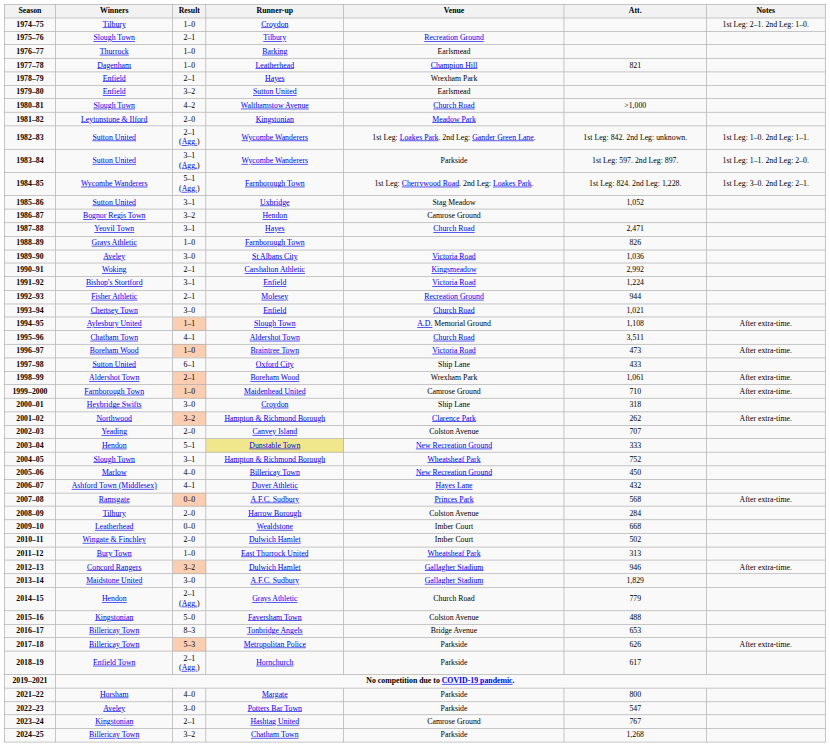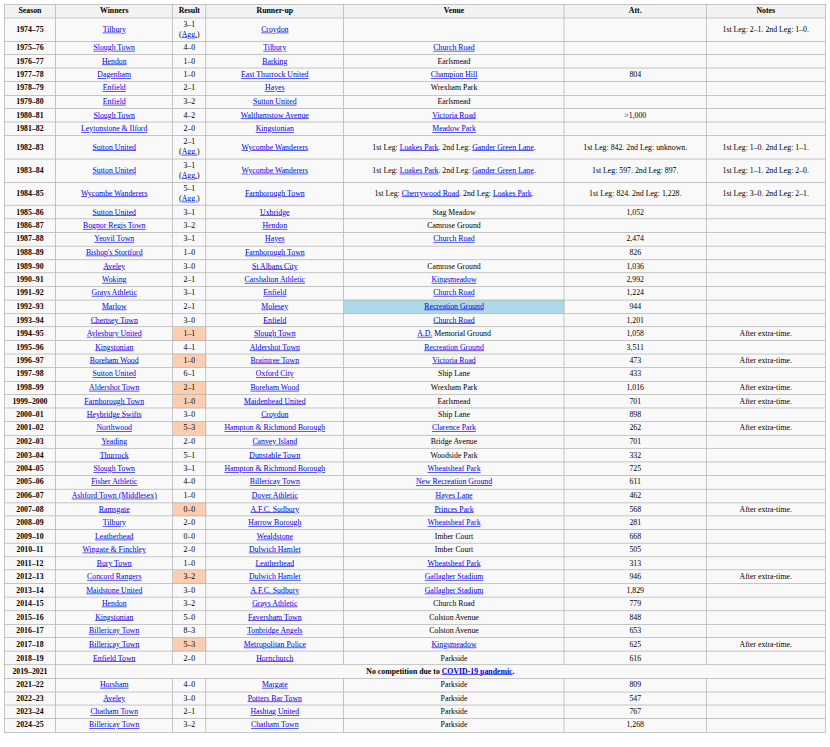1974–75 | Result: 1–0 -> 3–1 (Agg.)
1975–76 | Result: 2–1 -> 4–0
1975–76 | Venue: Recreation Ground -> Church Road
1976–77 | Winners: Thurrock -> Hendon
1977–78 | Runner-up: Leatherhead -> East Thurrock United
1977–78 | Att.: 821 -> 804
1980–81 | Venue: Church Road -> Victoria Road
1983–84 | Venue: Parkside -> 1st Leg: Loakes Park. 2nd Leg: Gander Green Lane.
1987–88 | Att.: 2,471 -> 2,474
1988–89 | Winners: Grays Athletic -> Bishop's Stortford
1989–90 | Venue: Victoria Road -> Camrose Ground
1991–92 | Winners: Bishop's Stortford -> Grays Athletic
1991–92 | Venue: Victoria Road -> Church Road
1992–93 | Winners: Fisher Athletic -> Marlow
1992–93 | Venue: no background -> lightblue background
1993–94 | Att.: 1,021 -> 1,201
1994–95 | Att.: 1,108 -> 1,058
1995–96 | Winners: Chatham Town -> Kingstonian
1995–96 | Venue: Church Road -> Recreation Ground
1998–99 | Att.: 1,061 -> 1,016
1999–2000 | Venue: Camrose Ground -> Earlsmead
1999–2000 | Att.: 710 -> 701
2000–01 | Att.: 318 -> 898
2001–02 | Result: 3–2 -> 5–3
2002–03 | Venue: Colston Avenue -> Bridge Avenue
2002–03 | Att.: 707 -> 701
2003–04 | Winners: Hendon -> Thurrock
2003–04 | Runner-up: khaki background -> no background
2003–04 | Venue: New Recreation Ground -> Woodside Park
2003–04 | Att.: 333 -> 332
2004–05 | Att.: 752 -> 725
2005–06 | Winners: Marlow -> Fisher Athletic
2005–06 | Att.: 450 -> 611
2006–07 | Result: 4–1 -> 1–0
2006–07 | Att.: 432 -> 462
2008–09 | Venue: Colston Avenue -> Wheatsheaf Park
2008–09 | Att.: 284 -> 281
2010–11 | Att.: 502 -> 505
2011–12 | Runner-up: East Thurrock United -> Leatherhead
2014–15 | Result: 2–1 (Agg.) -> 3–2
2015–16 | Att.: 488 -> 848
2016–17 | Venue: Bridge Avenue -> Colston Avenue
2017–18 | Venue: Parkside -> Kingsmeadow
2017–18 | Att.: 626 -> 625
2018–19 | Result: 2–1 (Agg.) -> 2–0
2018–19 | Att.: 617 -> 616
2021–22 | Att.: 800 -> 809
2023–24 | Winners: Kingstonian -> Chatham Town
2023–24 | Venue: Camrose Ground -> Parkside
